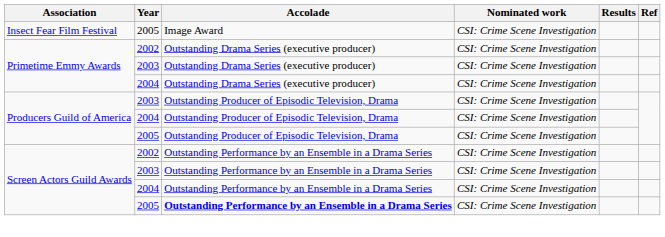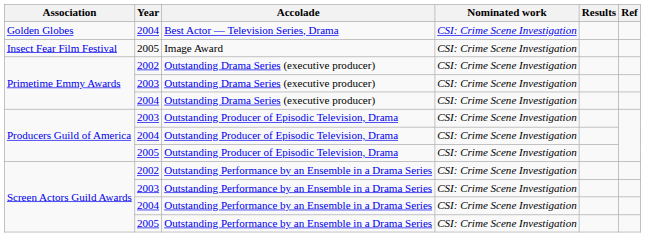+ row: Golden Globes | 2004 | Best Actor — Television Series, Drama | CSI: Crime Scene Investigation
Screen Actors Guild Awards / 2005 | Accolade: bold -> normal
